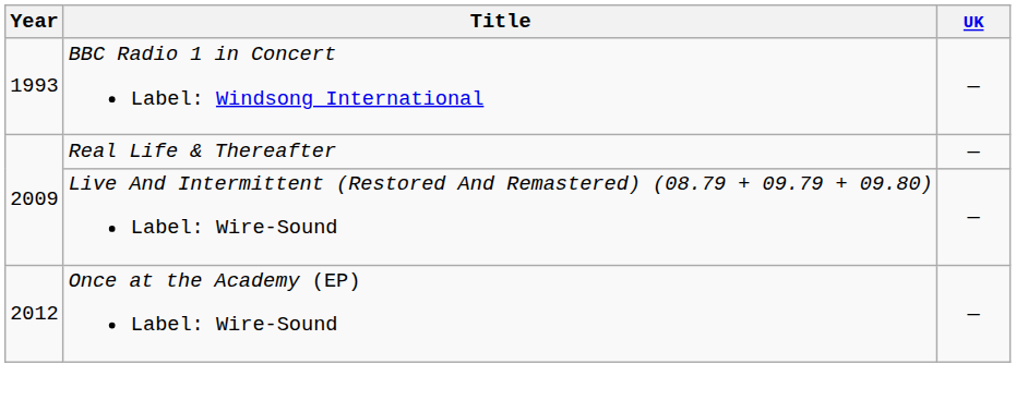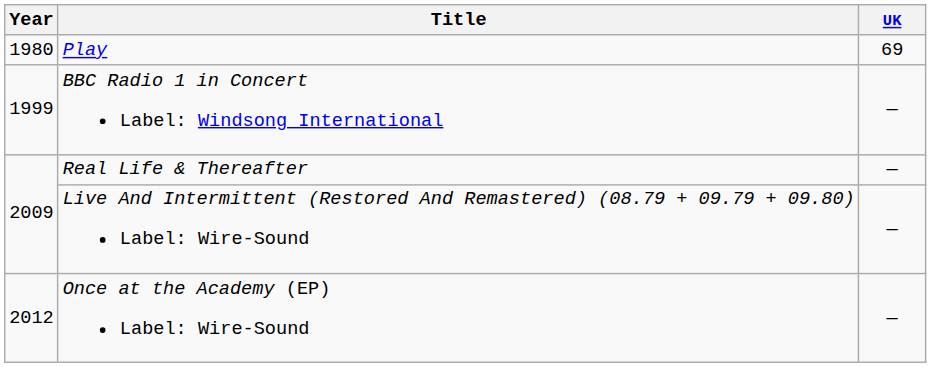+ row: 1980 | Play | 69
BBC Radio 1 in Concert Label: Windsong International | Year: 1993 -> 1999
